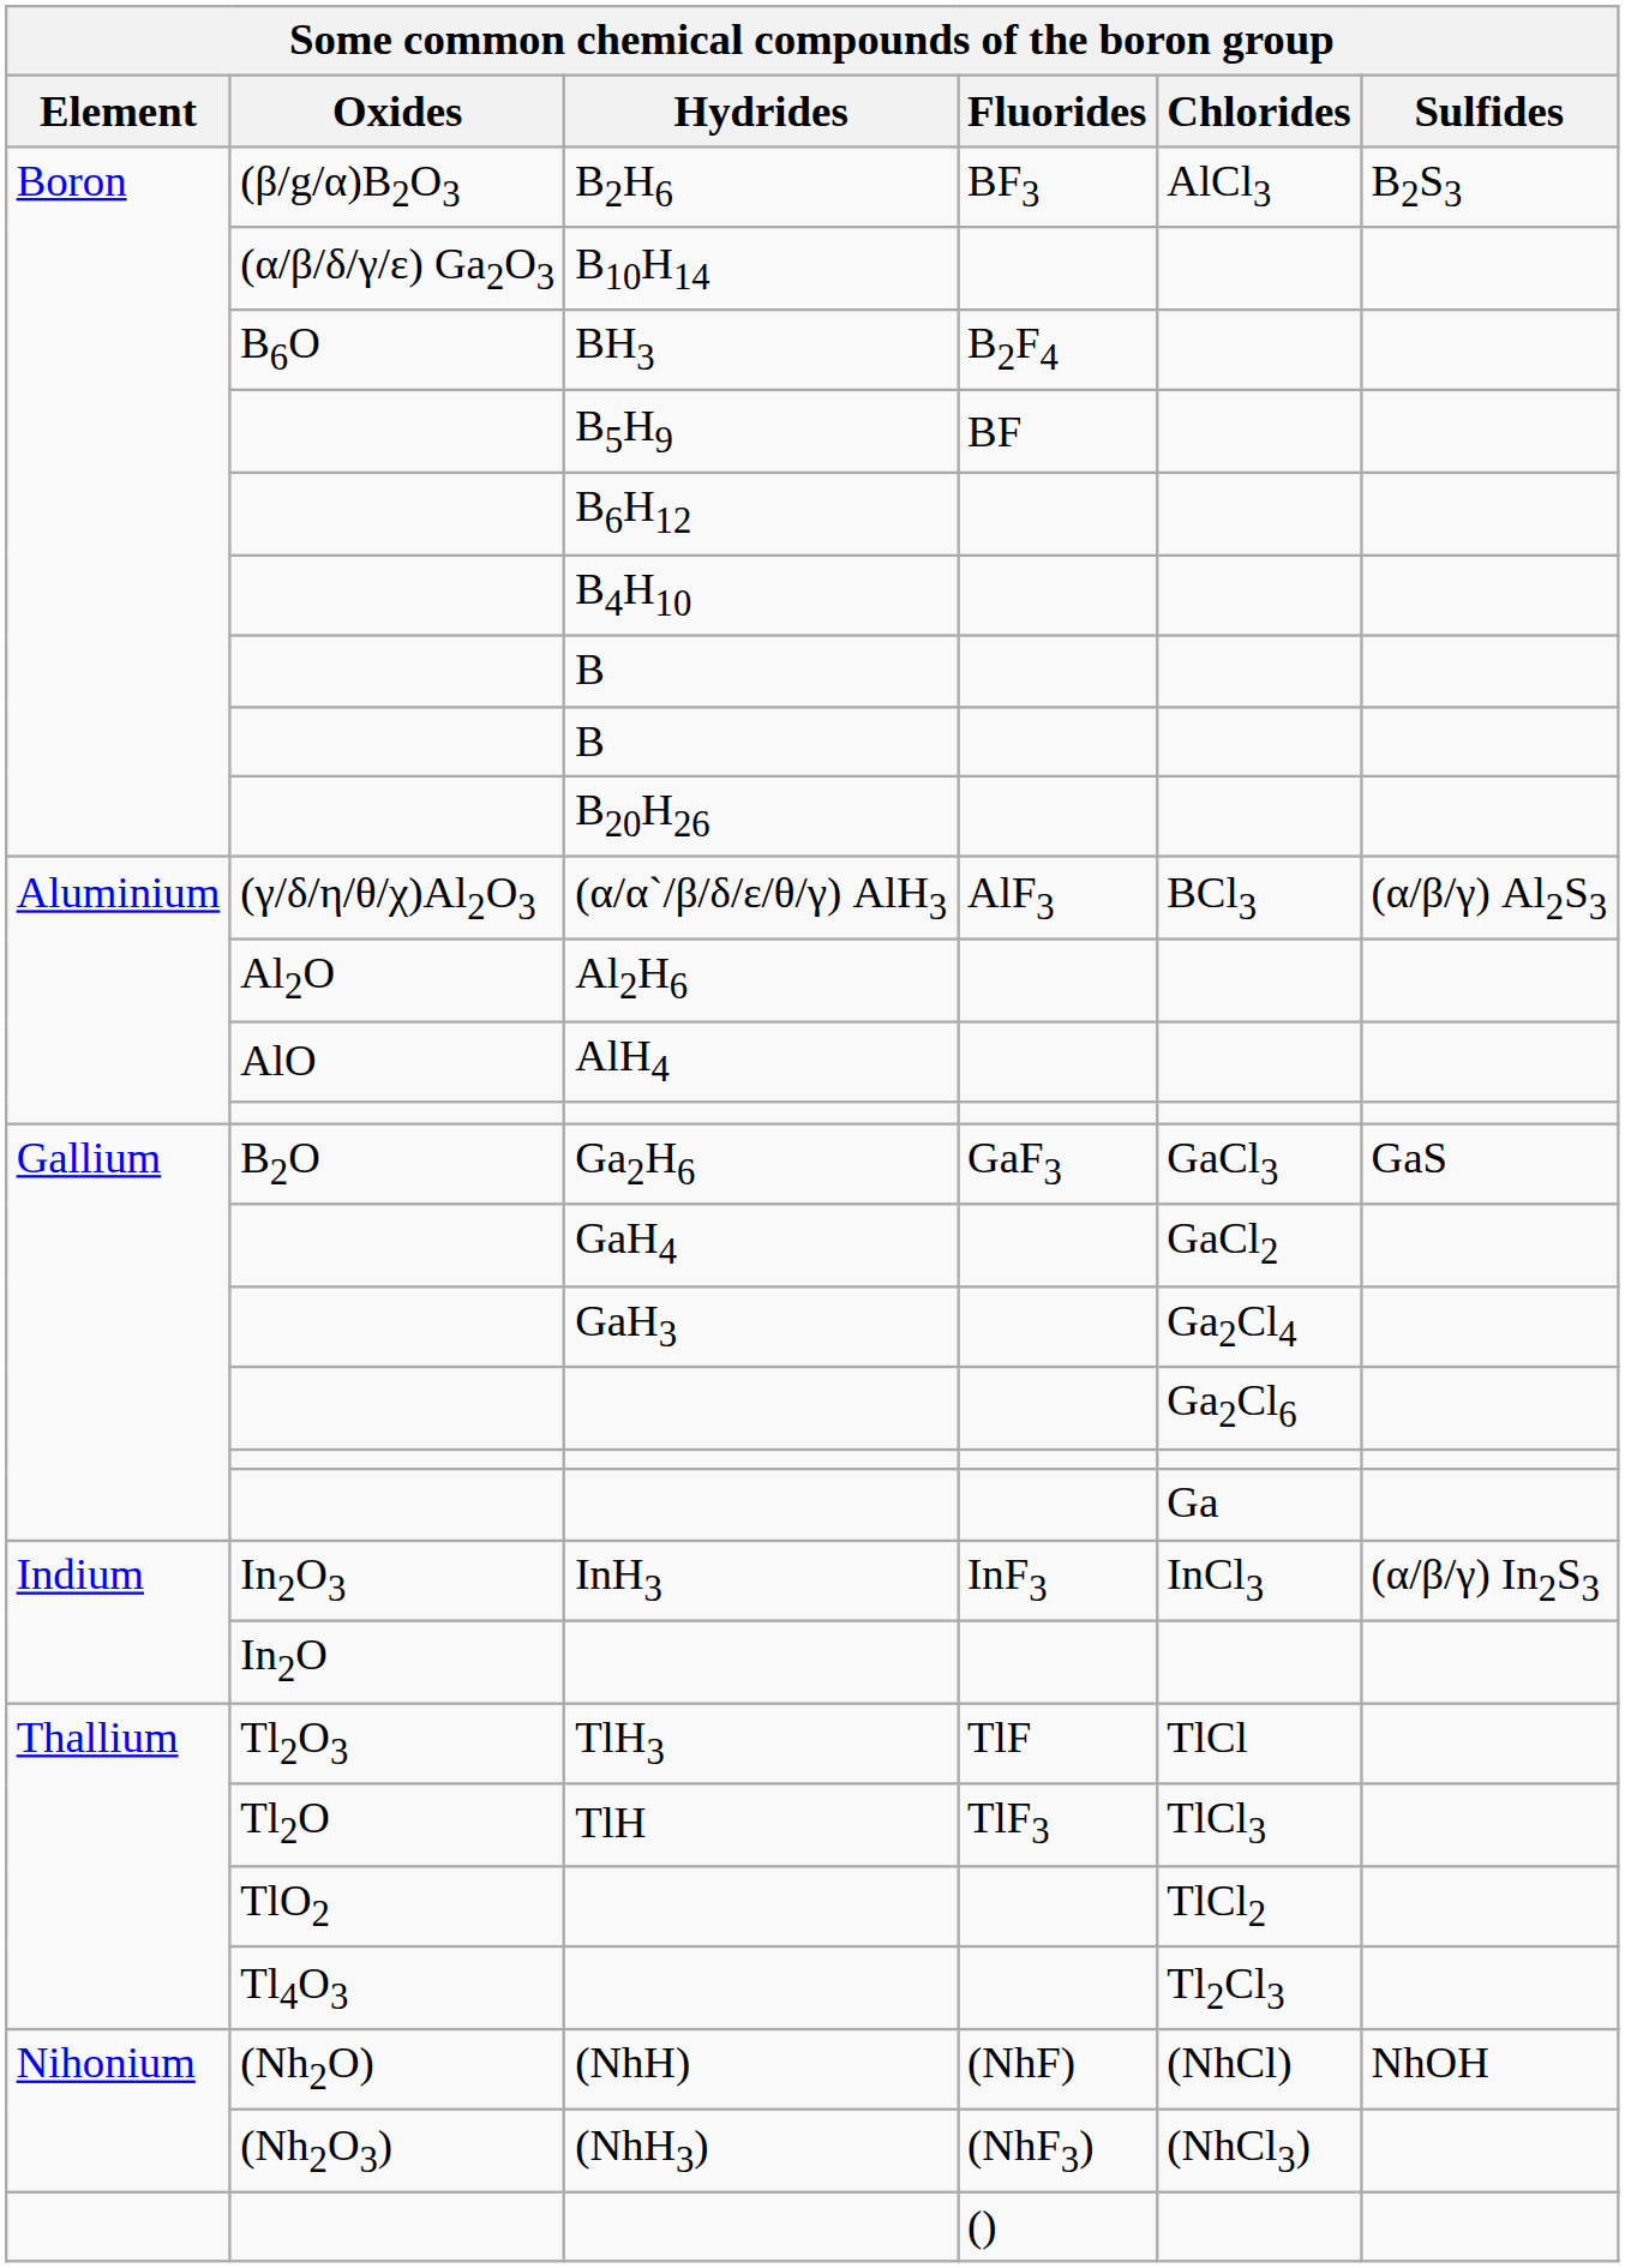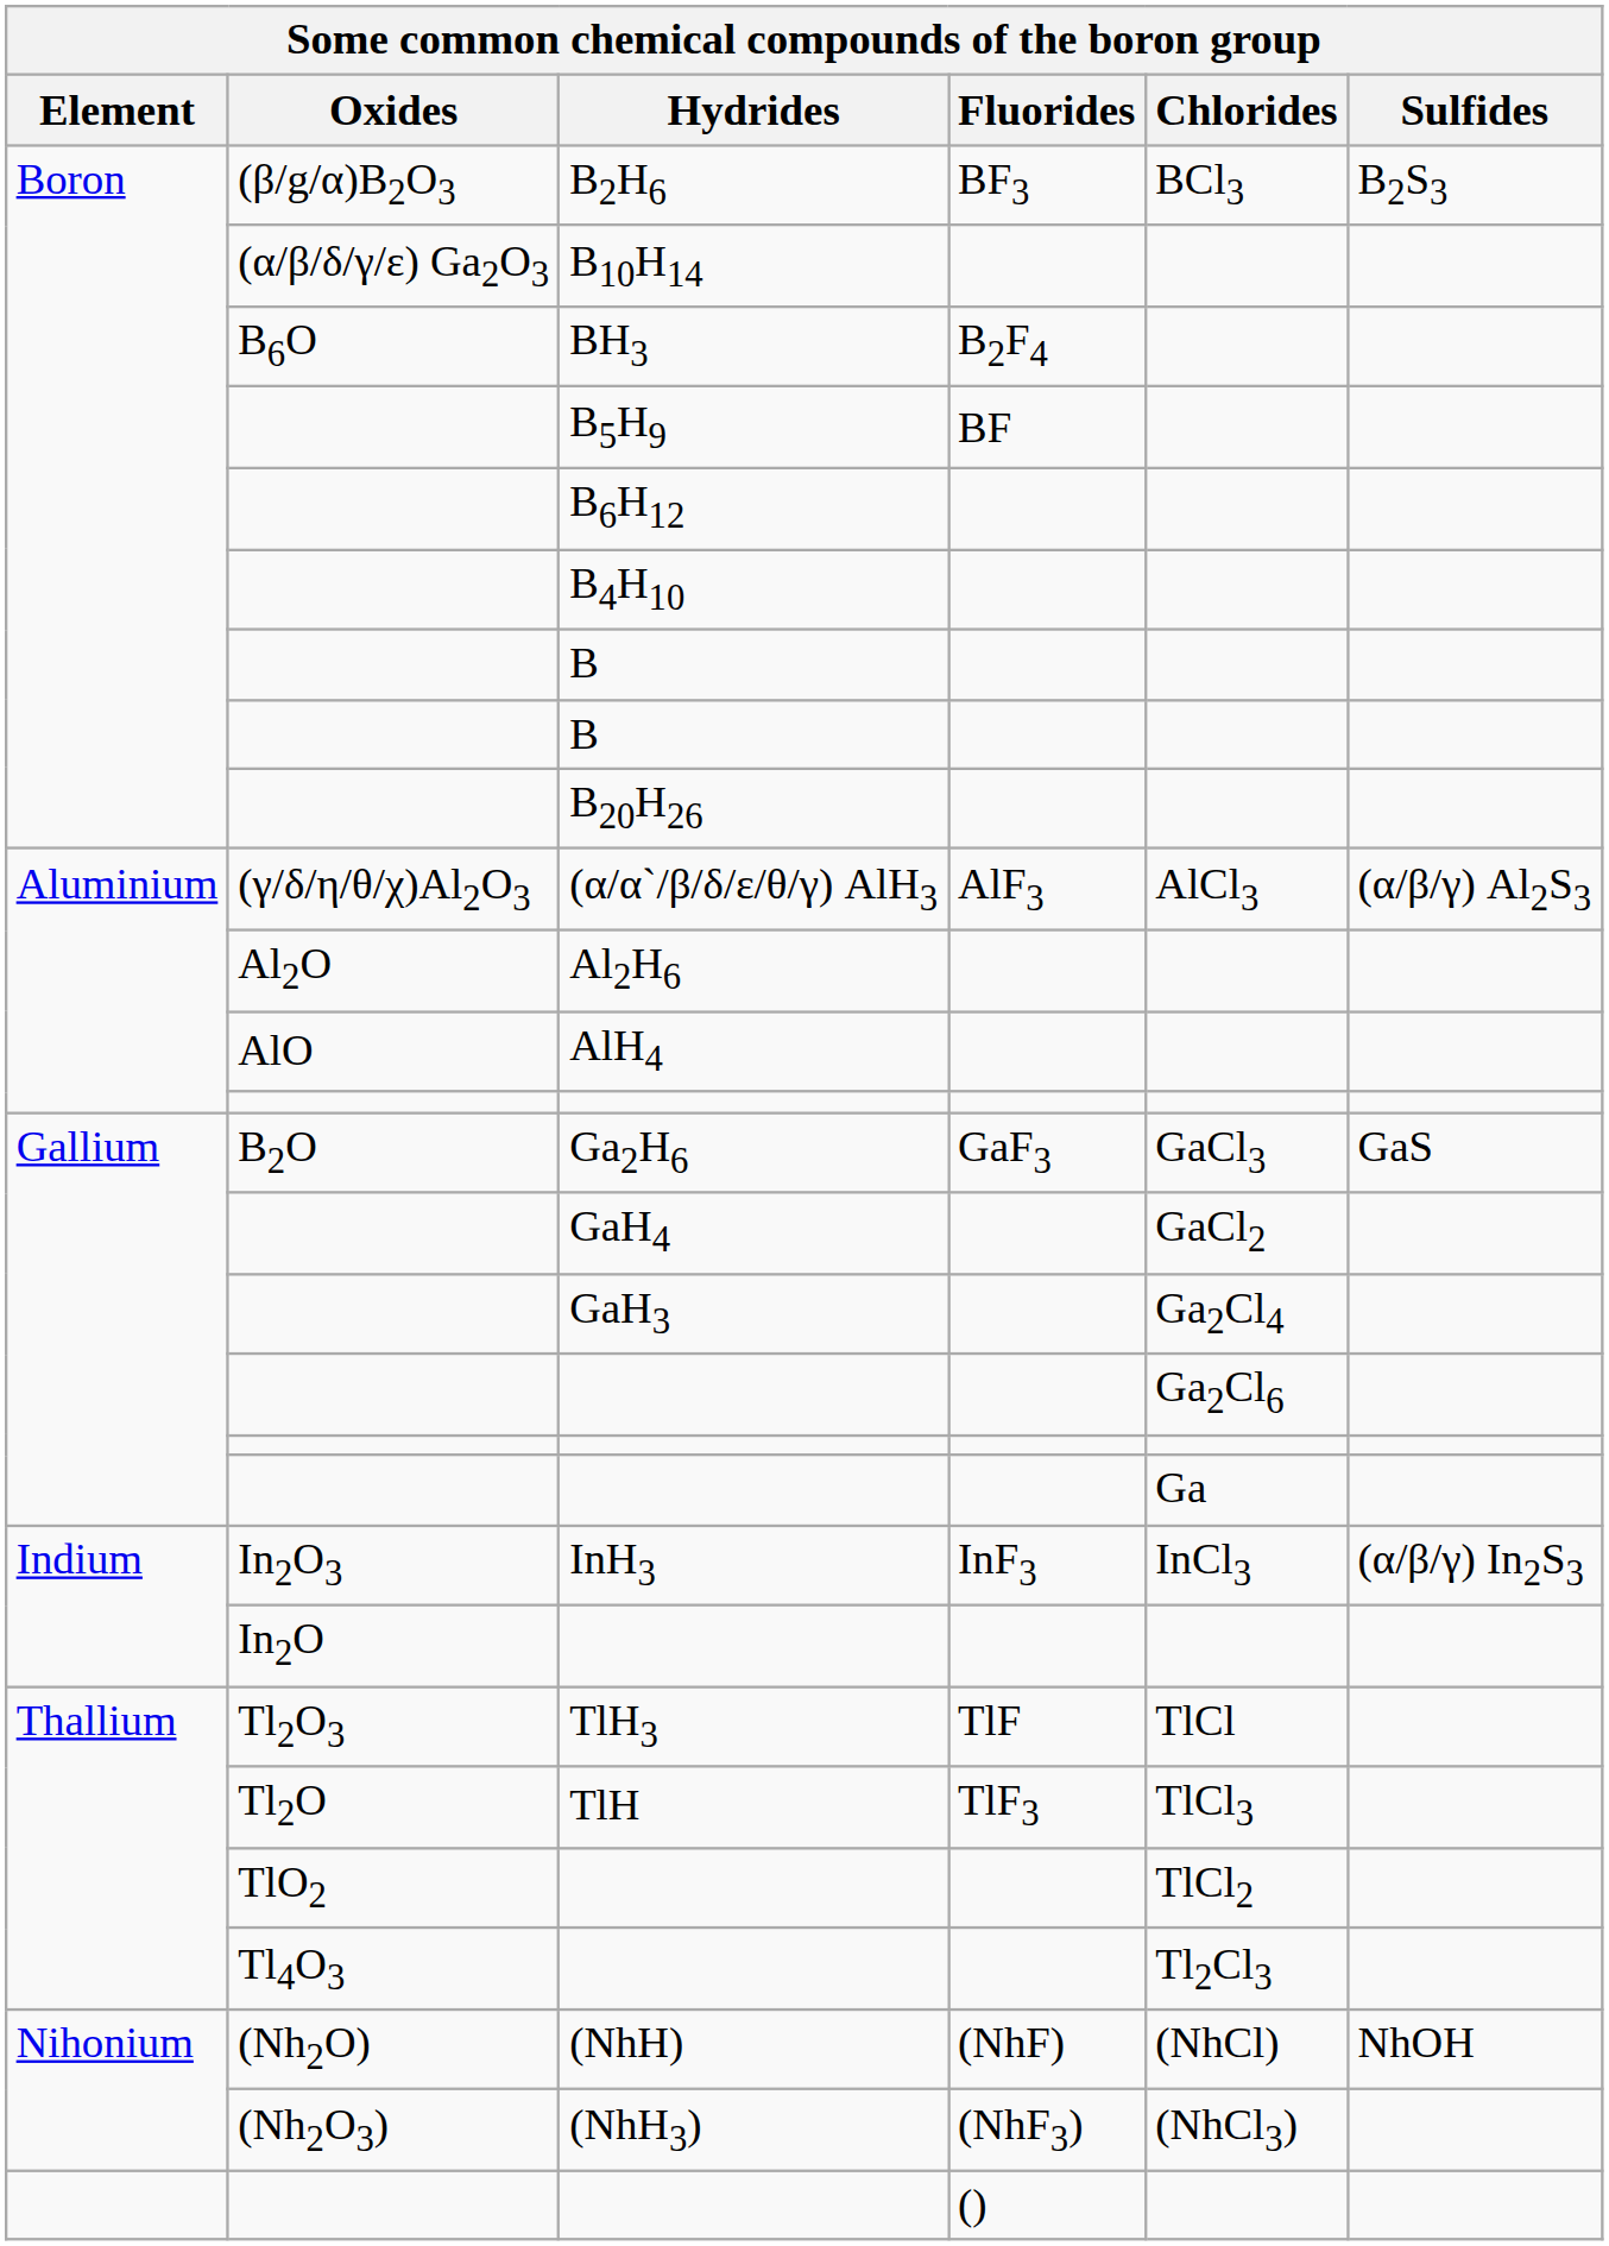B2H6 | Chlorides: AlCl3 -> BCl3
(α/α`/β/δ/ε/θ/γ) AlH3 | Chlorides: BCl3 -> AlCl3
